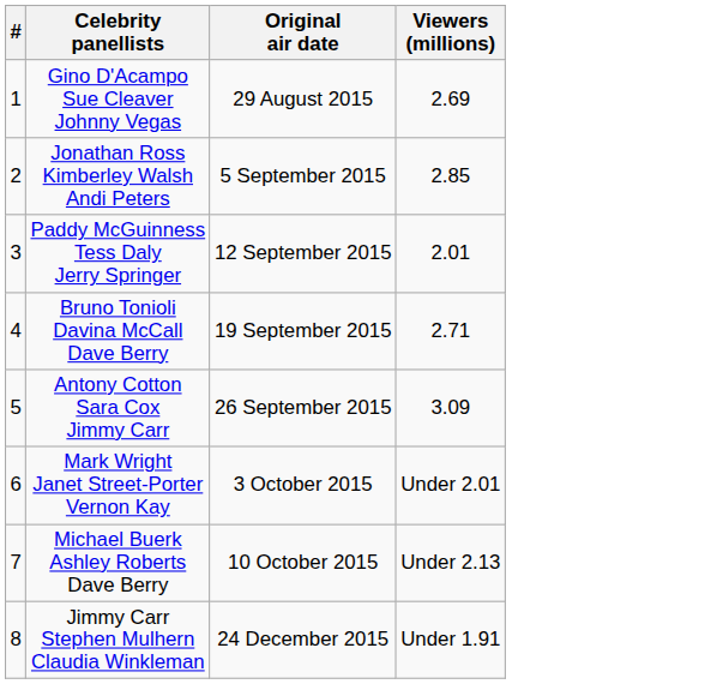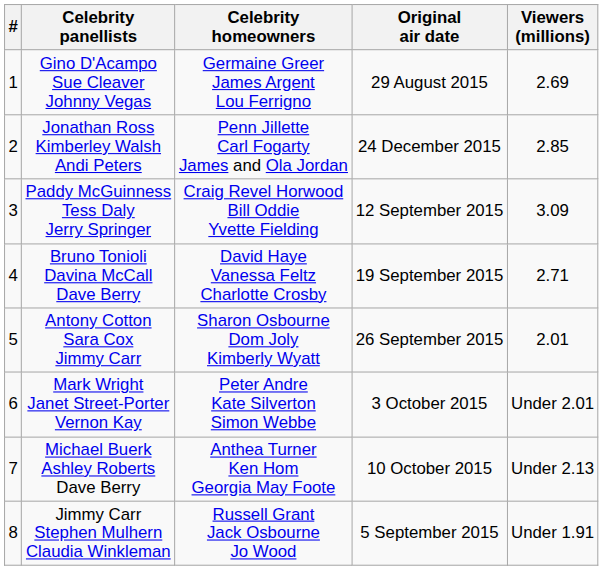+ column: Celebrity homeowners | Germaine Greer James Argent Lou Ferrigno | Penn Jillette Carl Fogarty James and Ola Jordan | Craig Revel Horwood Bill Oddie Yvette Fielding | David Haye Vanessa Feltz Charlotte Crosby | Sharon Osbourne Dom Joly Kimberly Wyatt | Peter Andre Kate Silverton Simon Webbe | Anthea Turner Ken Hom Georgia May Foote | Russell Grant Jack Osbourne Jo Wood
Jonathan Ross Kimberley Walsh Andi Peters | Original air date: 5 September 2015 -> 24 December 2015
Paddy McGuinness Tess Daly Jerry Springer | Viewers (millions): 2.01 -> 3.09
Antony Cotton Sara Cox Jimmy Carr | Viewers (millions): 3.09 -> 2.01
Jimmy Carr Stephen Mulhern Claudia Winkleman | Original air date: 24 December 2015 -> 5 September 2015
